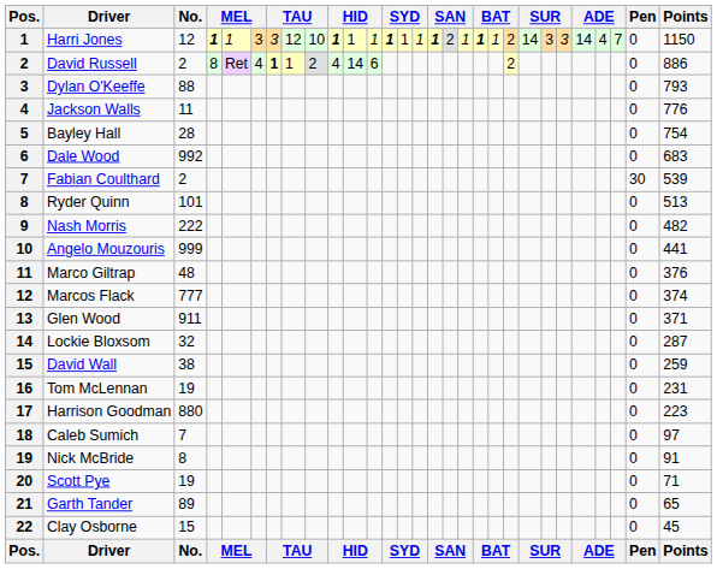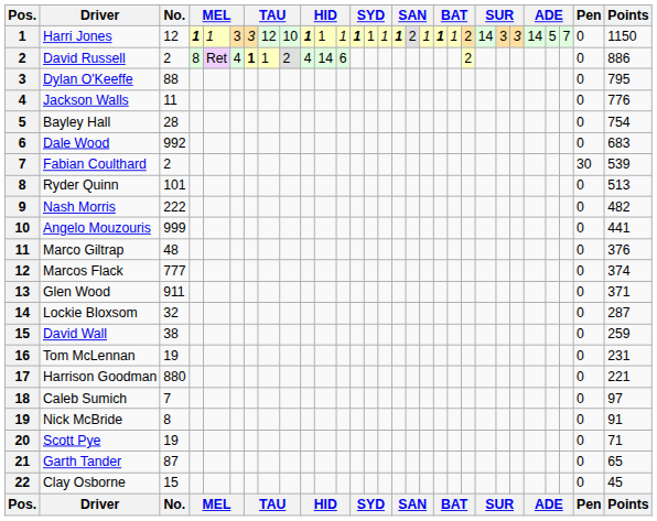Harri Jones | column 26: 4 -> 5
Dylan O'Keeffe | Points: 793 -> 795
Harrison Goodman | Points: 223 -> 221
Garth Tander | No.: 89 -> 87
